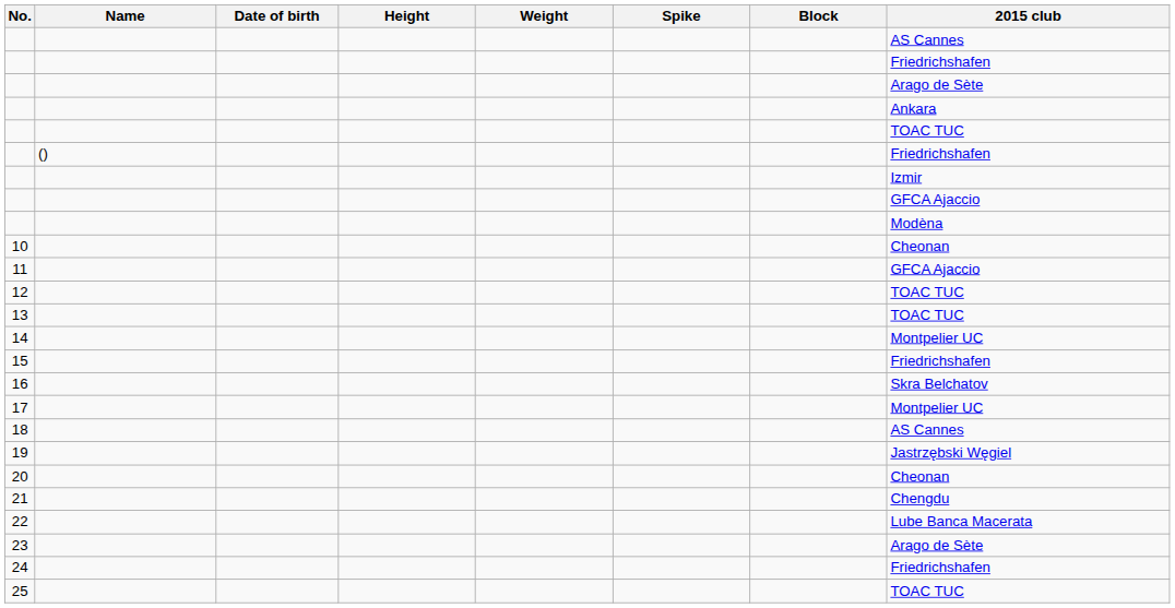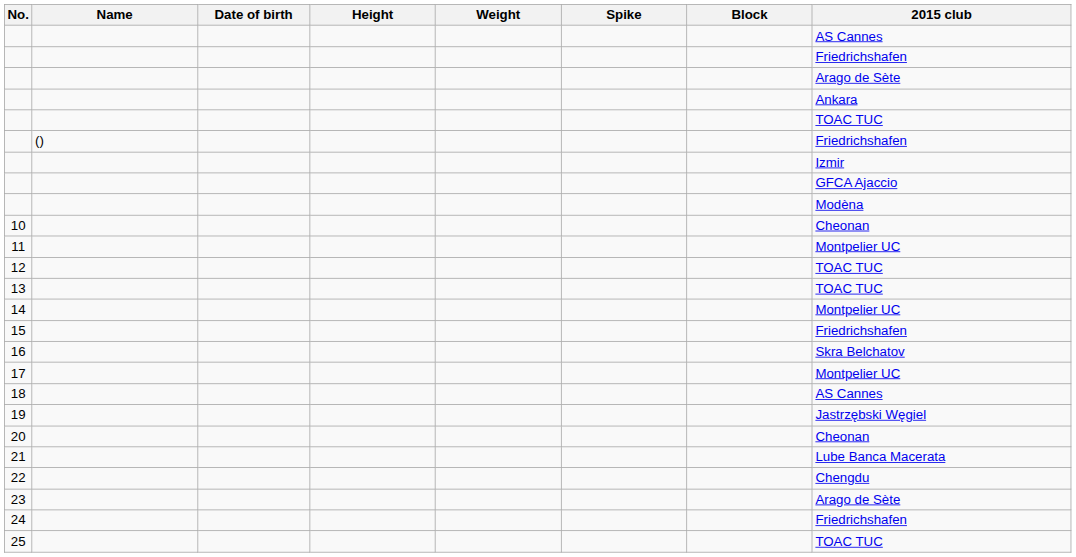11 | 2015 club: GFCA Ajaccio -> Montpelier UC
21 | 2015 club: Chengdu -> Lube Banca Macerata
22 | 2015 club: Lube Banca Macerata -> Chengdu
